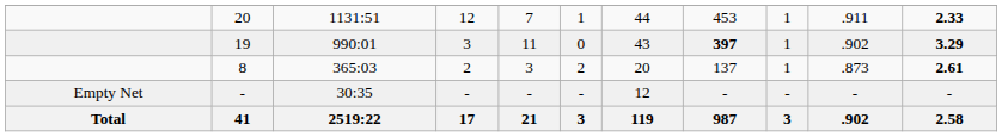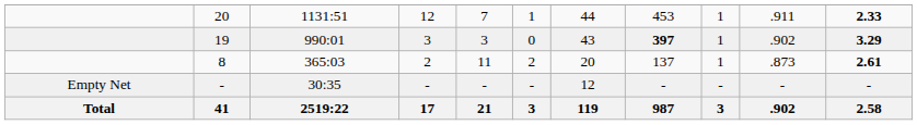19 | column 5: 11 -> 3
8 | column 5: 3 -> 11
